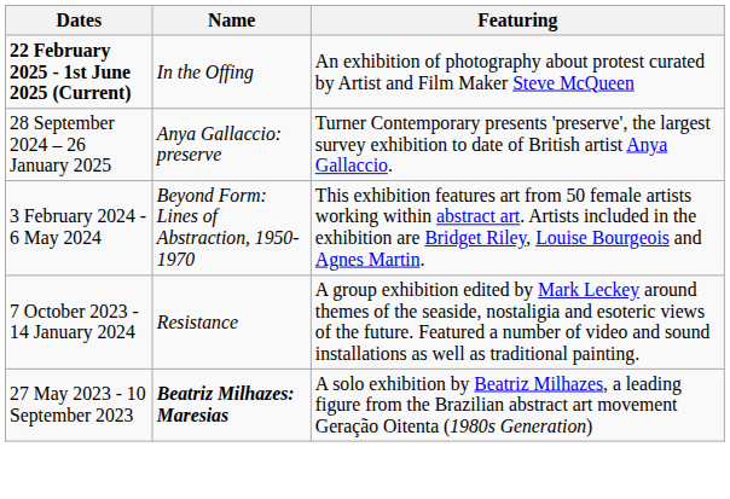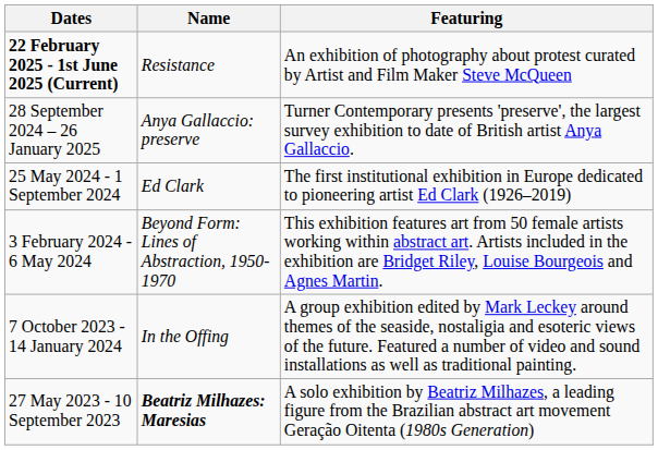22 February 2025 - 1st June 2025 (Current) | Name: In the Offing -> Resistance
+ row: 25 May 2024 - 1 September 2024 | Ed Clark | The first institutional exhibition in Europe dedicated to pioneering artist Ed Clark (1926–2019)
7 October 2023 - 14 January 2024 | Name: Resistance -> In the Offing
